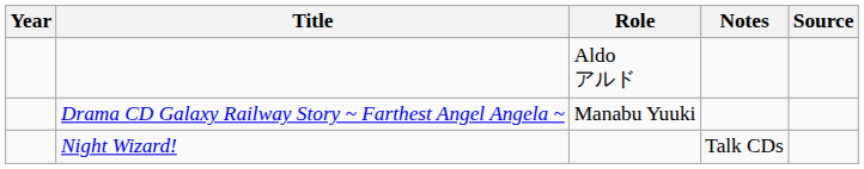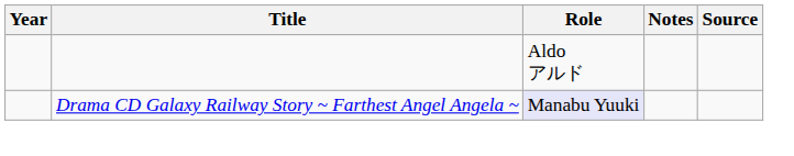Drama CD Galaxy Railway Story ~ Farthest Angel Angela ~ | Role: no background -> lavender background
- row: Night Wizard! | Talk CDs
